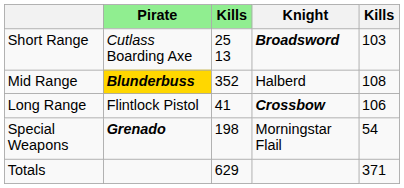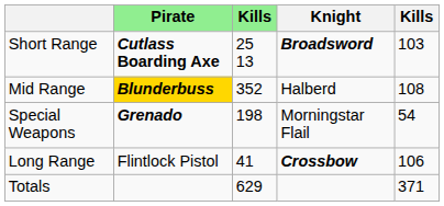Short Range | Pirate: normal -> bold
rows swapped: Long Range <-> Special Weapons
